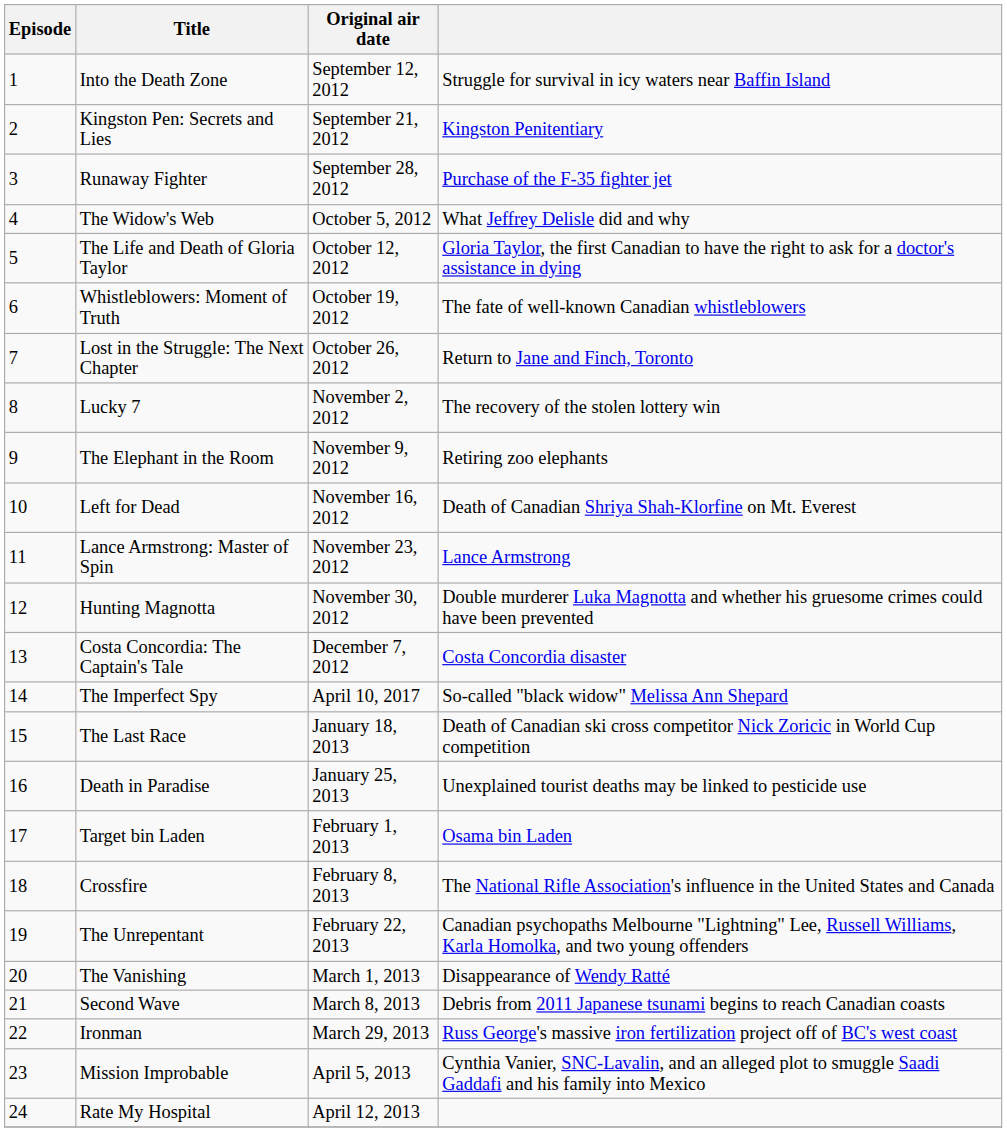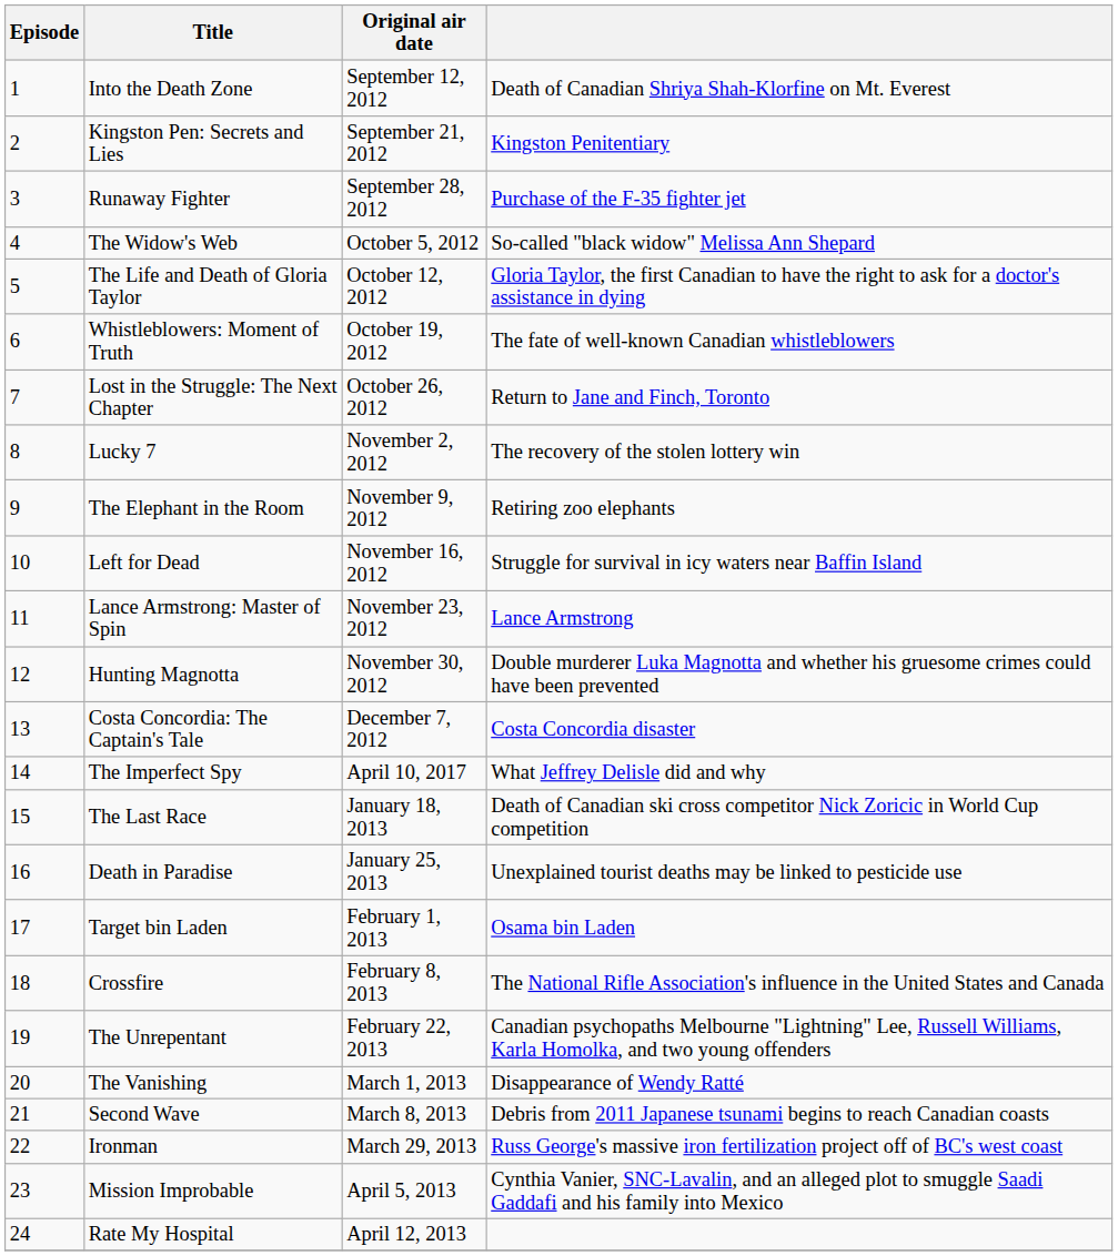Into the Death Zone | column 4: Struggle for survival in icy waters near Baffin Island -> Death of Canadian Shriya Shah-Klorfine on Mt. Everest
The Widow's Web | column 4: What Jeffrey Delisle did and why -> So-called "black widow" Melissa Ann Shepard
Left for Dead | column 4: Death of Canadian Shriya Shah-Klorfine on Mt. Everest -> Struggle for survival in icy waters near Baffin Island
The Imperfect Spy | column 4: So-called "black widow" Melissa Ann Shepard -> What Jeffrey Delisle did and why
